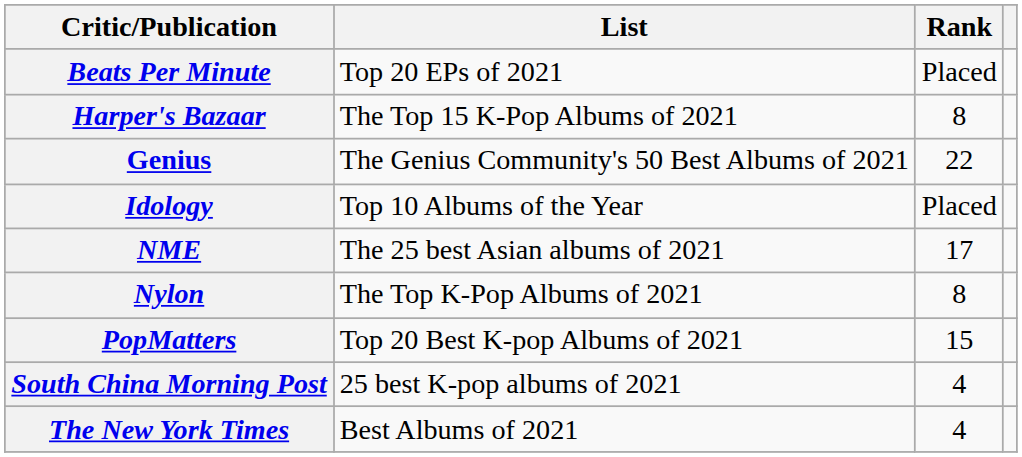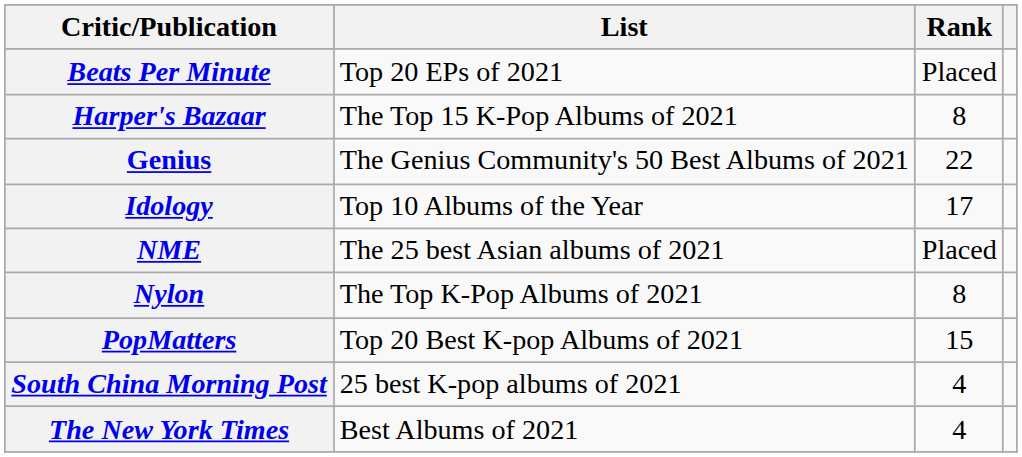Idology | Rank: Placed -> 17
NME | Rank: 17 -> Placed
